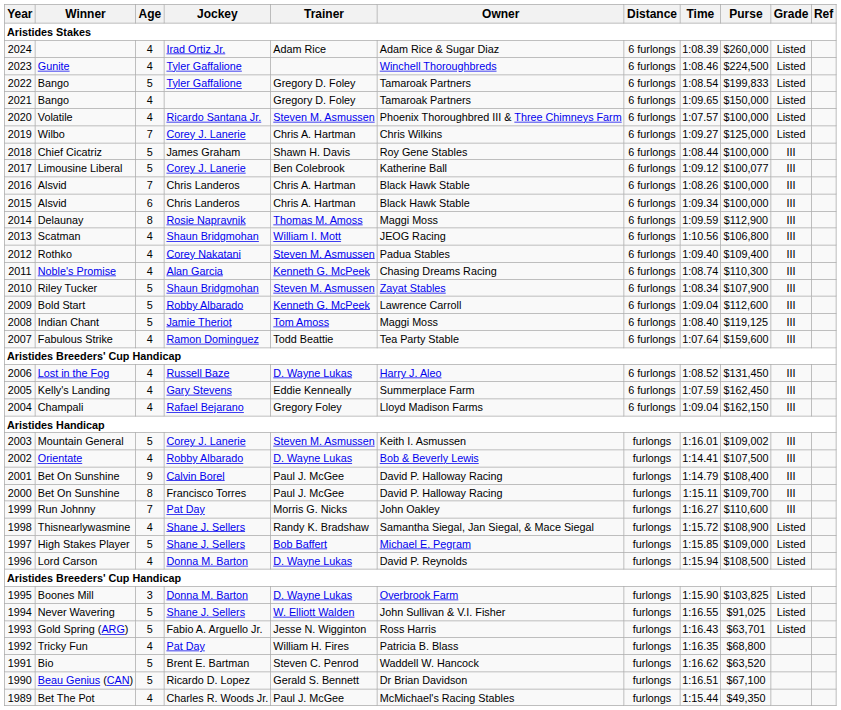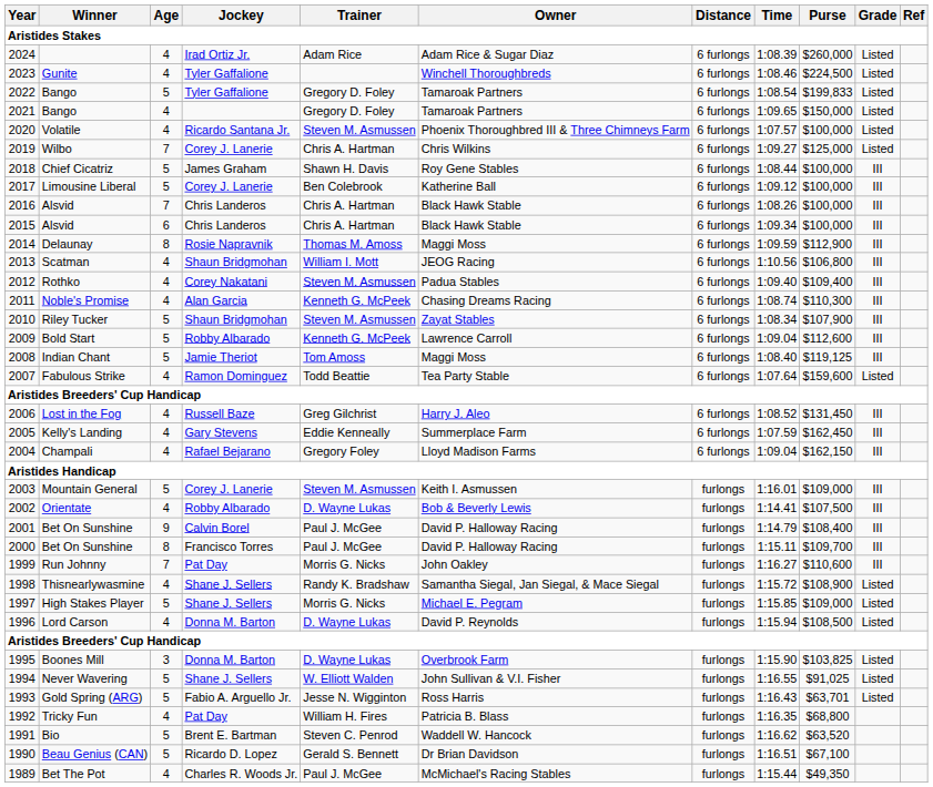Limousine Liberal | Purse: $100,077 -> $100,000
Fabulous Strike | Grade: III -> Listed
Lost in the Fog | Trainer: D. Wayne Lukas -> Greg Gilchrist
Mountain General | Purse: $109,002 -> $109,000
High Stakes Player | Trainer: Bob Baffert -> Morris G. Nicks
